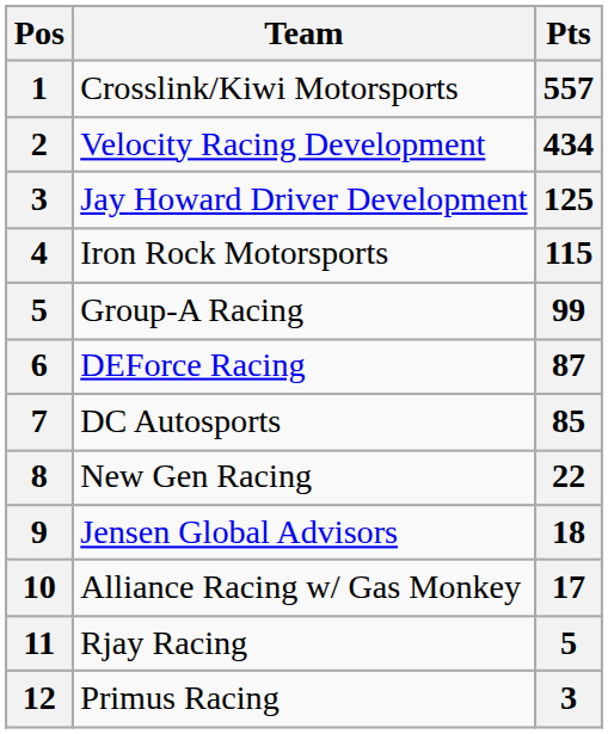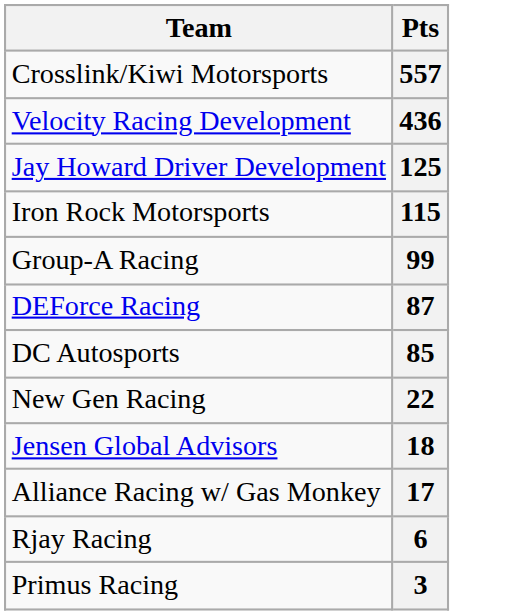- column: Pos | 1 | 2 | 3 | 4 | 5 | 6 | 7 | 8 | 9 | 10 | 11 | 12
Velocity Racing Development | Pts: 434 -> 436
Rjay Racing | Pts: 5 -> 6
